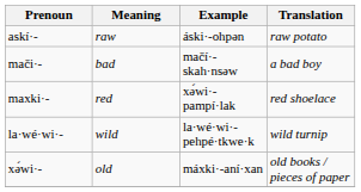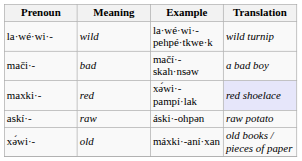rows swapped: askí·- <-> la·wé·wi·-
maxki·- | Translation: no background -> lavender background
